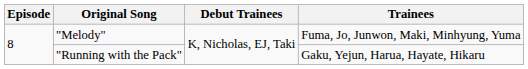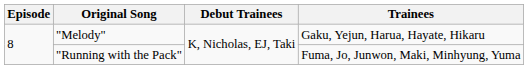"Melody" | Trainees: Fuma, Jo, Junwon, Maki, Minhyung, Yuma -> Gaku, Yejun, Harua, Hayate, Hikaru
"Running with the Pack" | Trainees: Gaku, Yejun, Harua, Hayate, Hikaru -> Fuma, Jo, Junwon, Maki, Minhyung, Yuma
